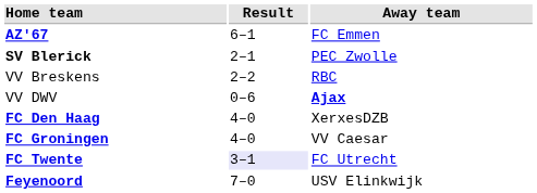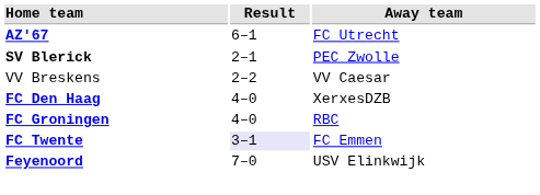AZ'67 | Away team: FC Emmen -> FC Utrecht
VV Breskens | Away team: RBC -> VV Caesar
- row: VV DWV | 0–6 | Ajax
FC Groningen | Away team: VV Caesar -> RBC
FC Twente | Away team: FC Utrecht -> FC Emmen
